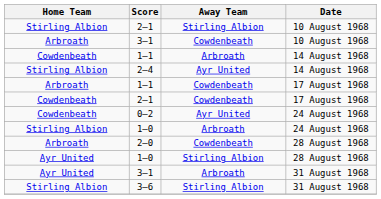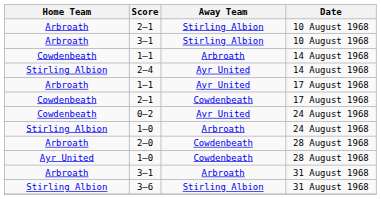2–1 / 10 August 1968 | Home Team: Stirling Albion -> Arbroath
3–1 / 10 August 1968 | Away Team: Cowdenbeath -> Stirling Albion
1–1 / 17 August 1968 | Away Team: Cowdenbeath -> Ayr United
1–0 / 28 August 1968 | Away Team: Stirling Albion -> Cowdenbeath
3–1 / 31 August 1968 | Home Team: Ayr United -> Arbroath
